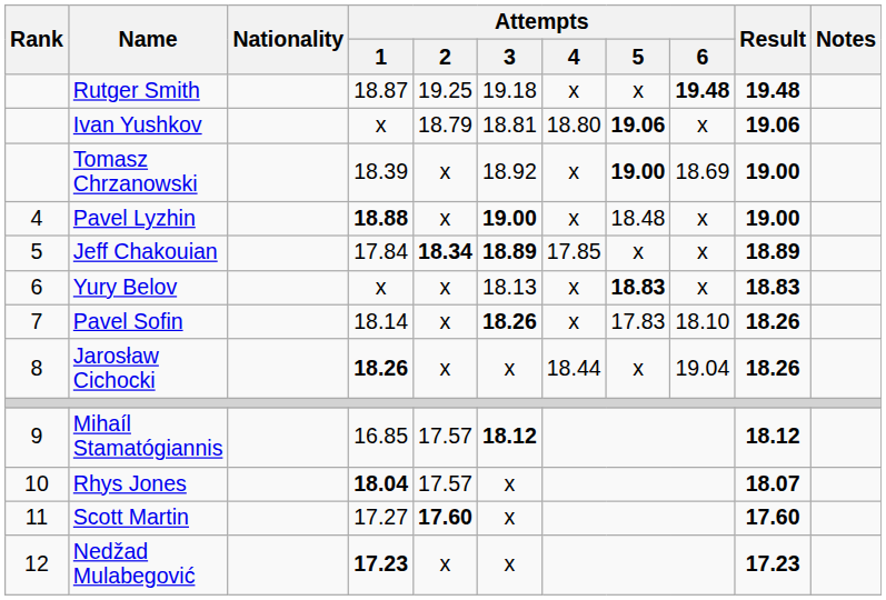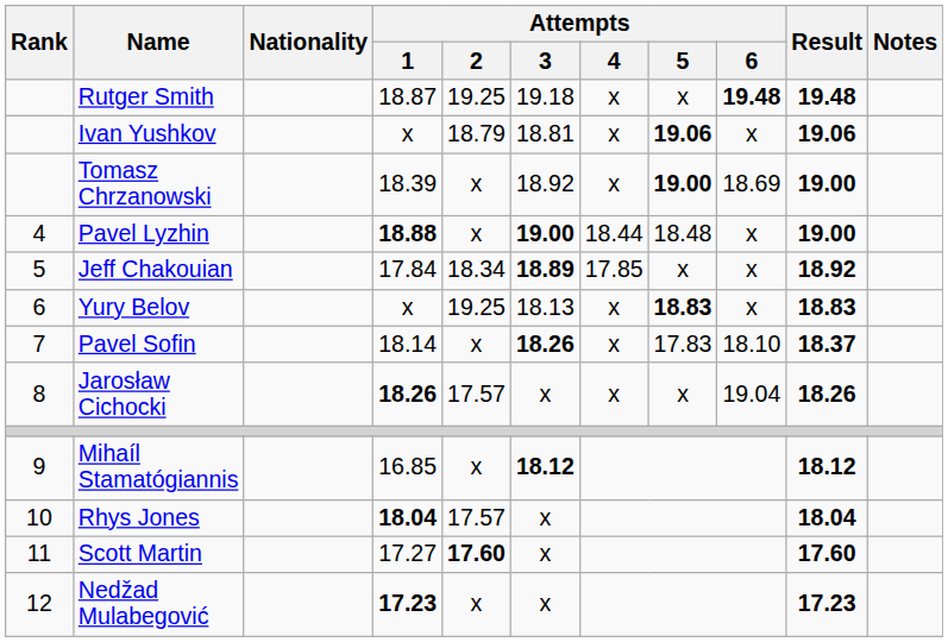Ivan Yushkov | Attempts / 4: 18.80 -> x
Pavel Lyzhin | Attempts / 4: x -> 18.44
Jeff Chakouian | Attempts / 2: bold -> normal
Jeff Chakouian | Result: 18.89 -> 18.92
Yury Belov | Attempts / 2: x -> 19.25
Pavel Sofin | Result: 18.26 -> 18.37
Jarosław Cichocki | Attempts / 2: x -> 17.57
Jarosław Cichocki | Attempts / 4: 18.44 -> x
Mihaíl Stamatógiannis | Attempts / 2: 17.57 -> x
Rhys Jones | Result: 18.07 -> 18.04
